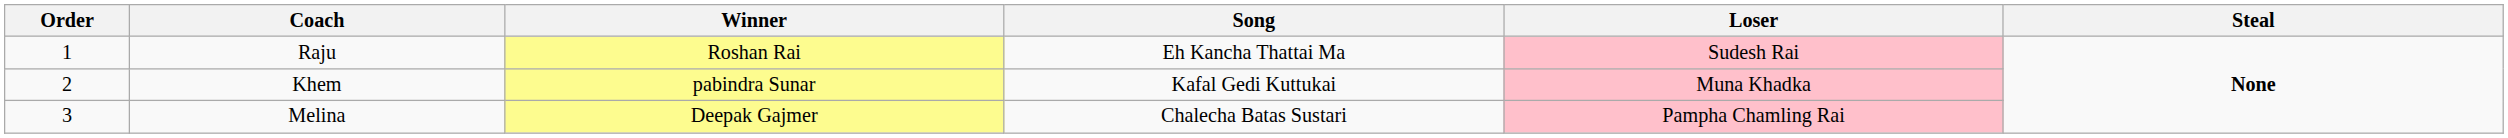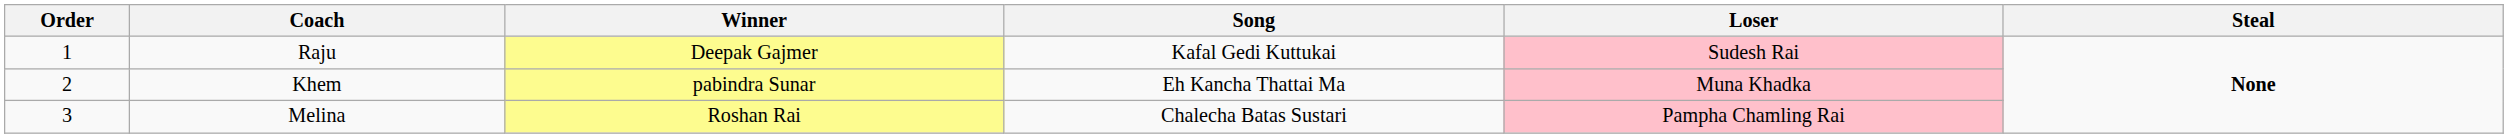Raju | Winner: Roshan Rai -> Deepak Gajmer
Raju | Song: Eh Kancha Thattai Ma -> Kafal Gedi Kuttukai
Khem | Song: Kafal Gedi Kuttukai -> Eh Kancha Thattai Ma
Melina | Winner: Deepak Gajmer -> Roshan Rai
